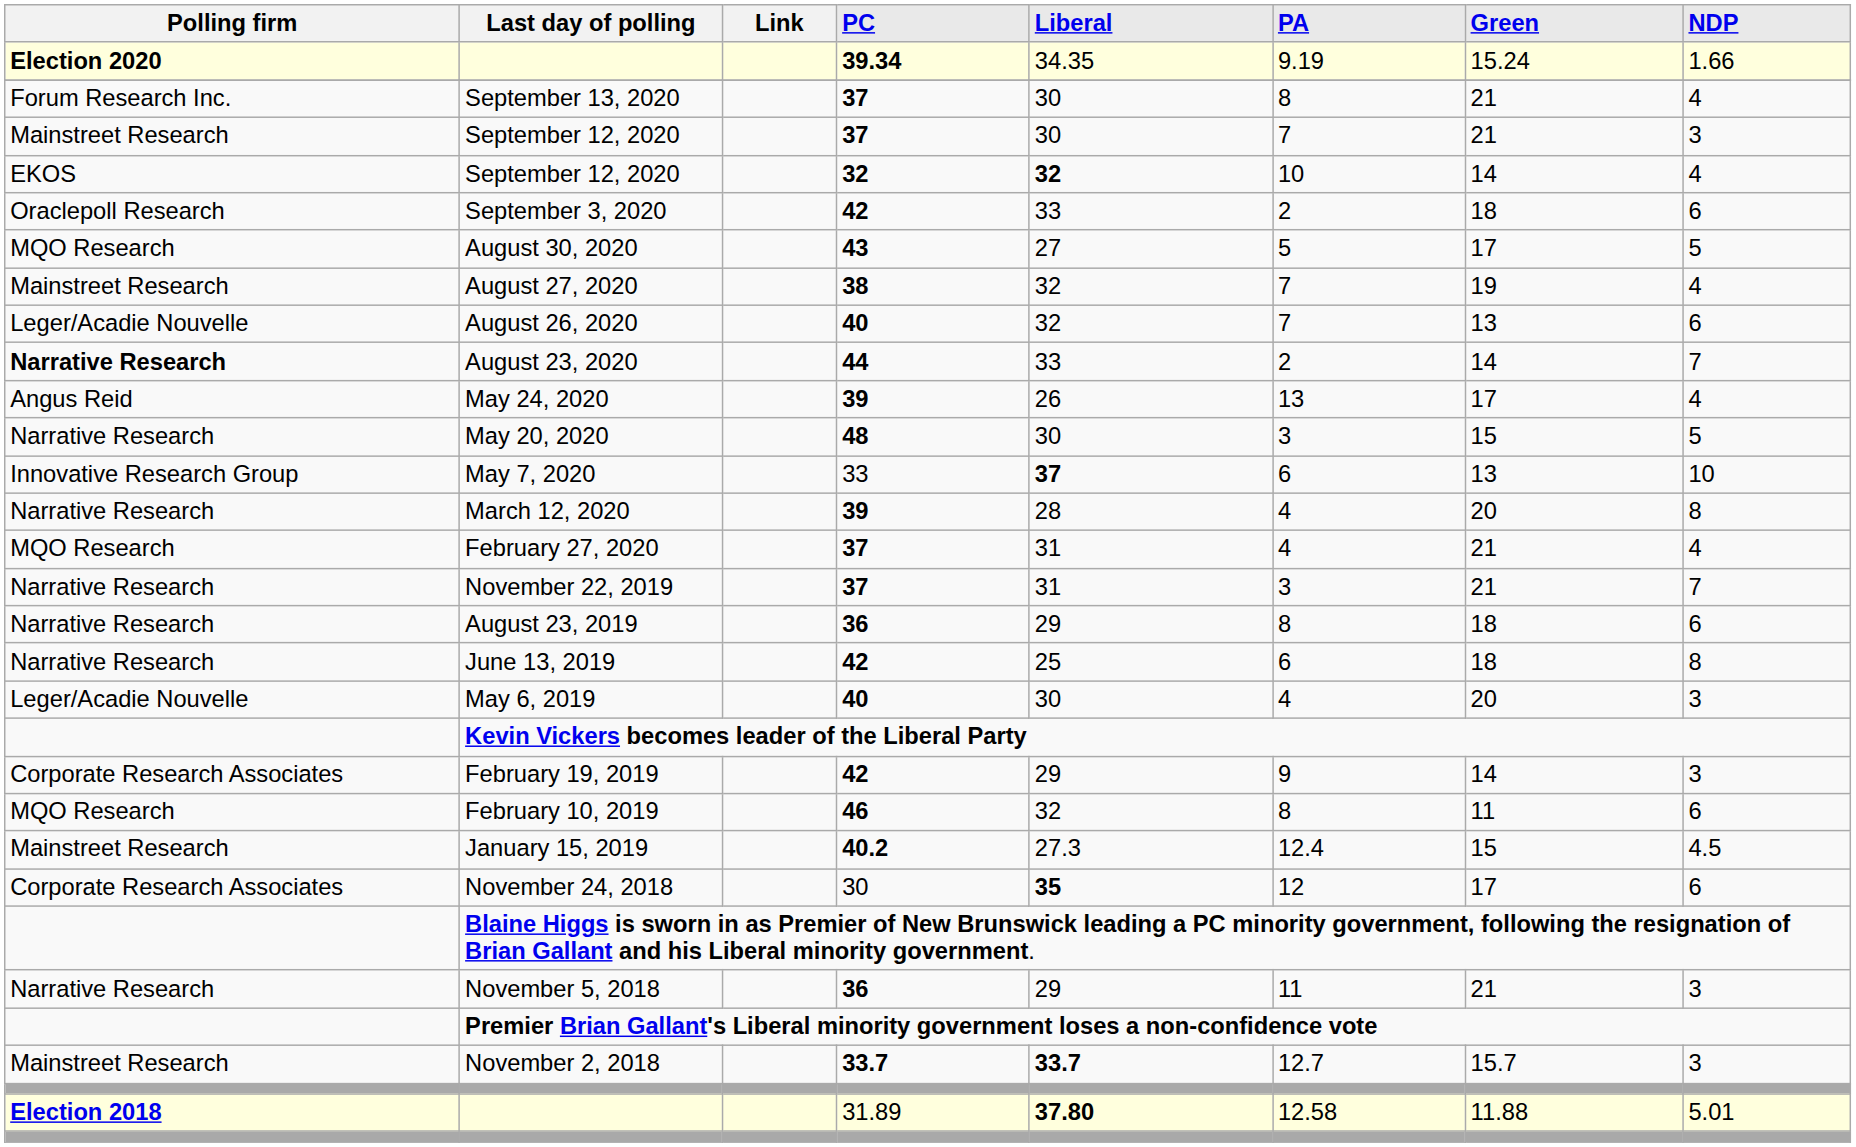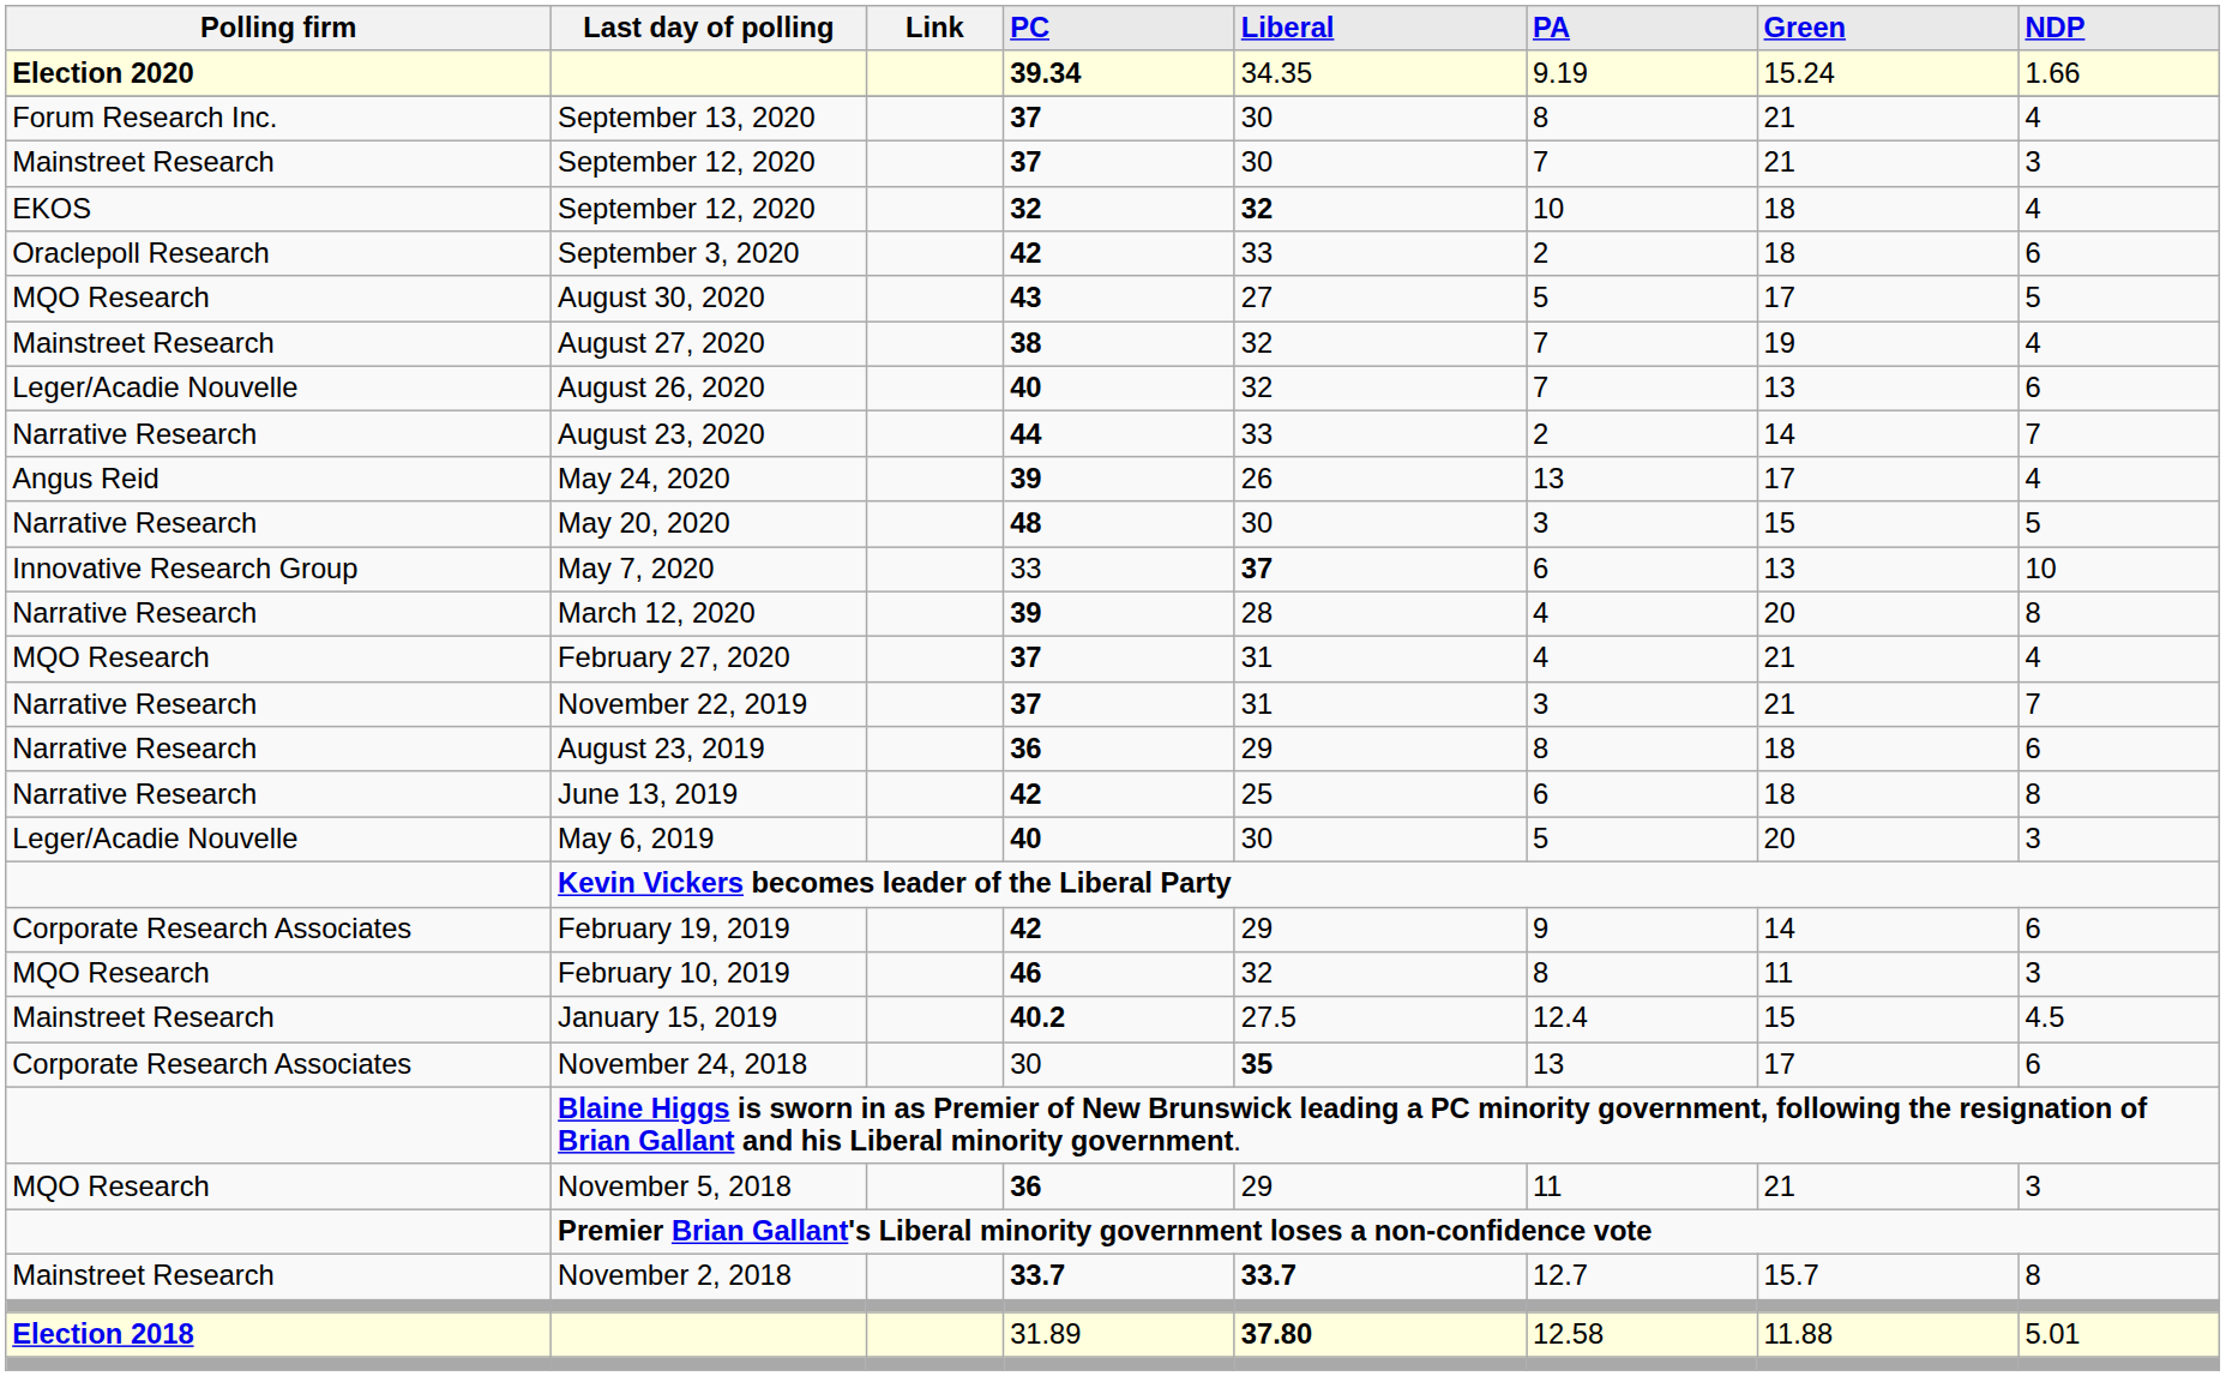September 12, 2020 / 32 | Green: 14 -> 18
August 23, 2020 | Polling firm: bold -> normal
May 6, 2019 | PA: 4 -> 5
February 19, 2019 | NDP: 3 -> 6
February 10, 2019 | NDP: 6 -> 3
January 15, 2019 | Liberal: 27.3 -> 27.5
November 24, 2018 | PA: 12 -> 13
November 5, 2018 | Polling firm: Narrative Research -> MQO Research
November 2, 2018 | NDP: 3 -> 8
